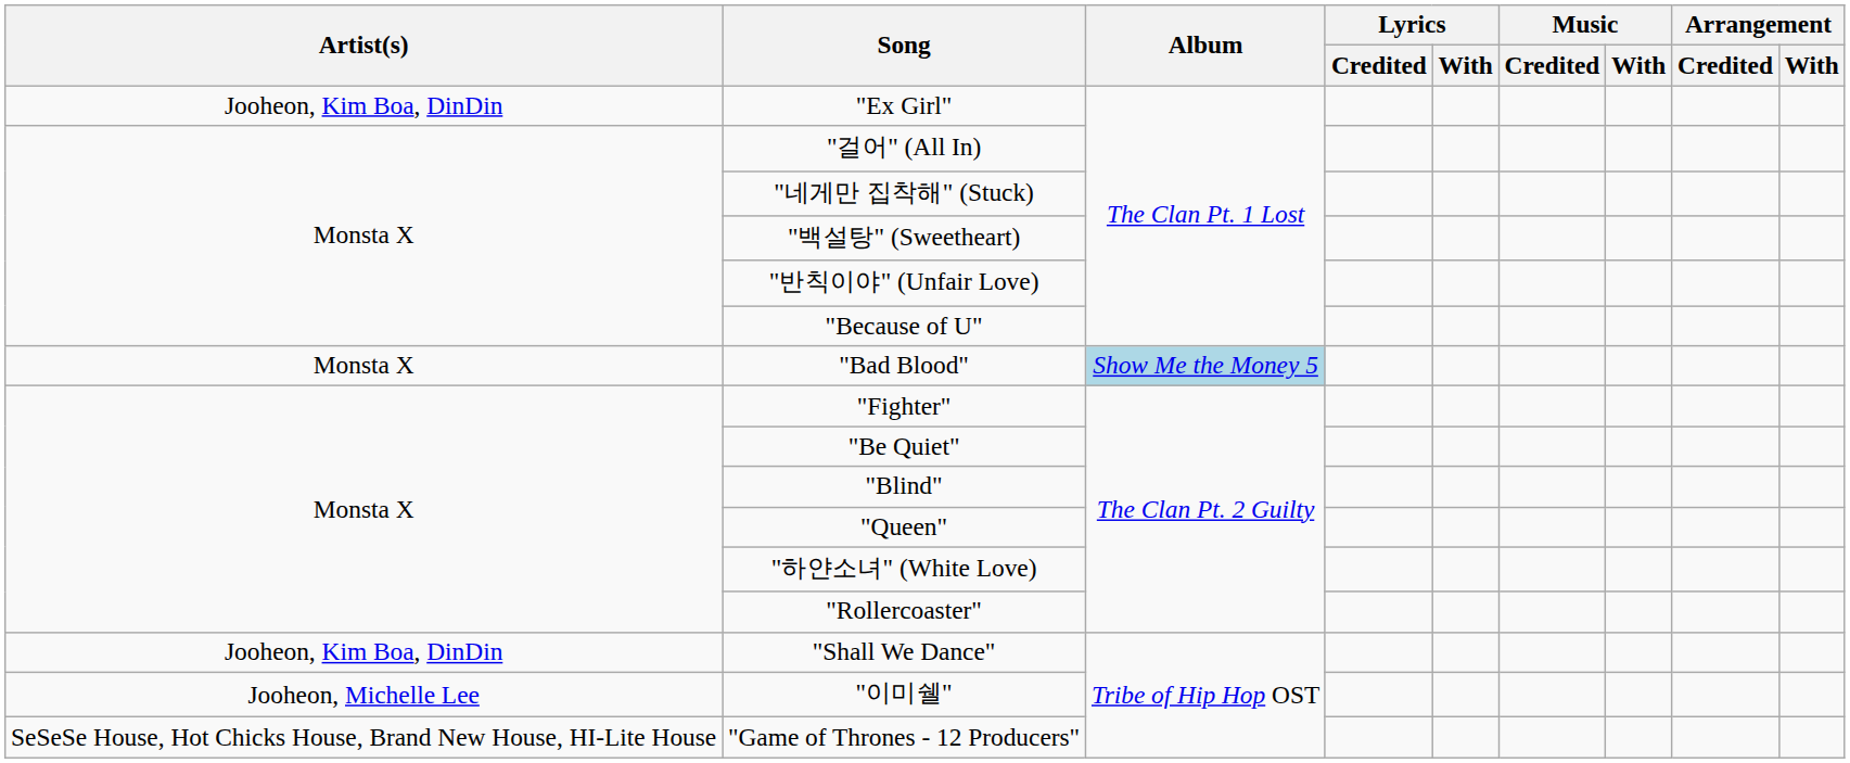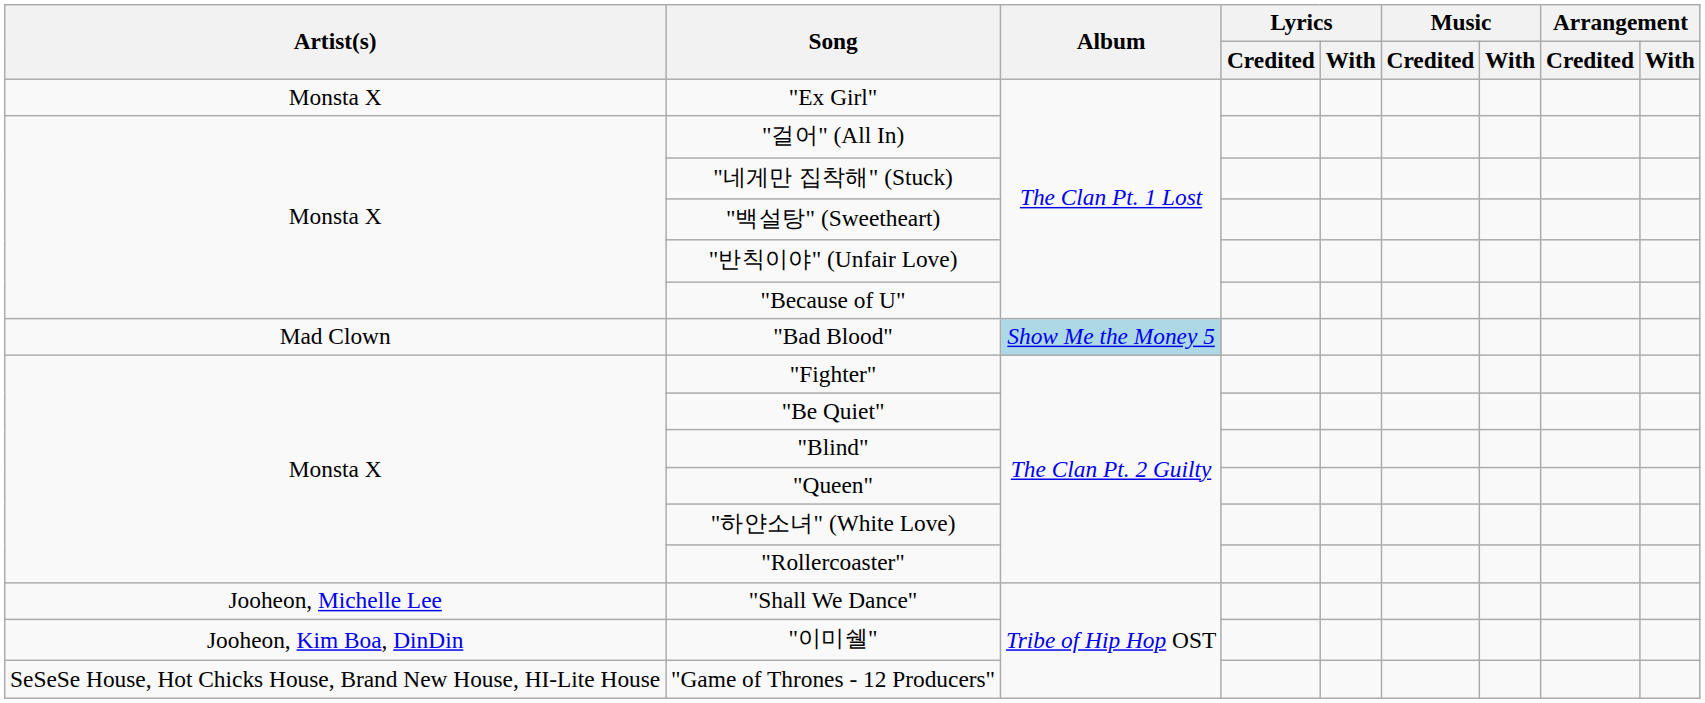"Ex Girl" | Artist(s): Jooheon, Kim Boa, DinDin -> Monsta X
"Bad Blood" | Artist(s): Monsta X -> Mad Clown
"Shall We Dance" | Artist(s): Jooheon, Kim Boa, DinDin -> Jooheon, Michelle Lee
"이미쉘" | Artist(s): Jooheon, Michelle Lee -> Jooheon, Kim Boa, DinDin
